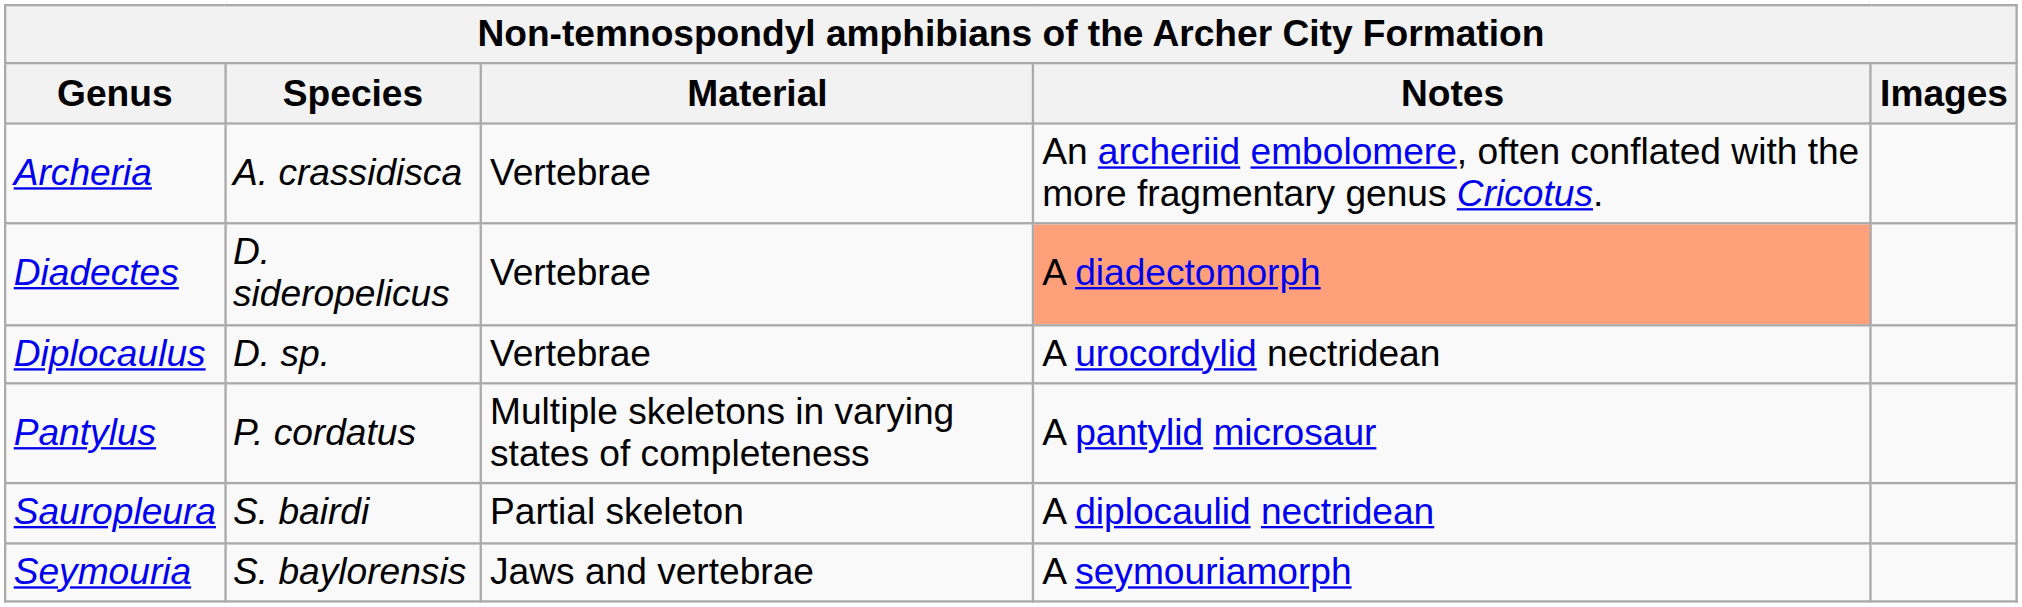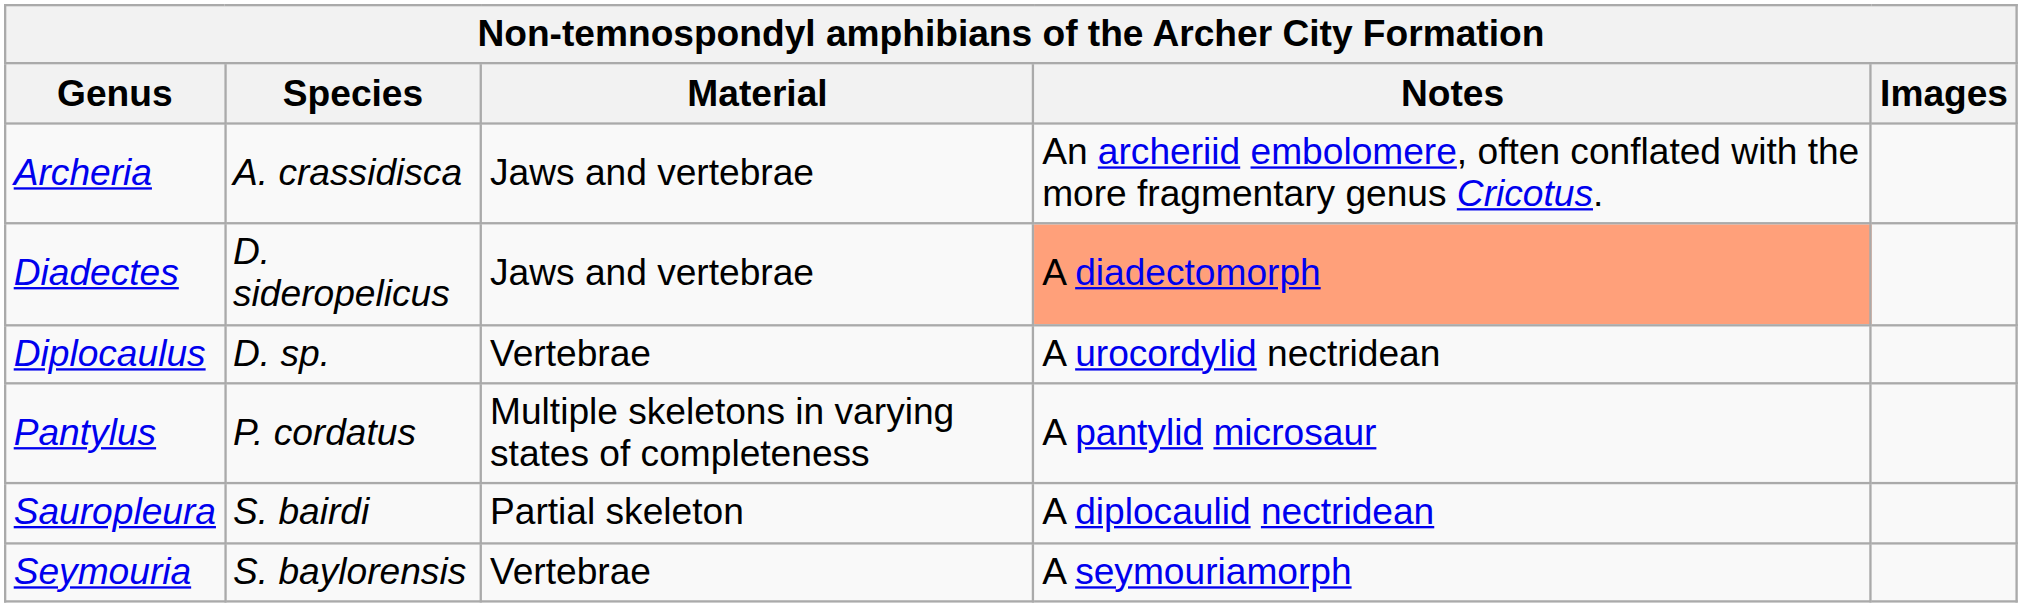Archeria | Material: Vertebrae -> Jaws and vertebrae
Diadectes | Material: Vertebrae -> Jaws and vertebrae
Seymouria | Material: Jaws and vertebrae -> Vertebrae
